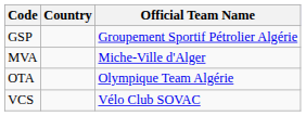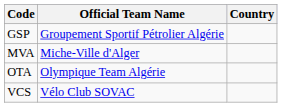columns swapped: Official Team Name <-> Country
